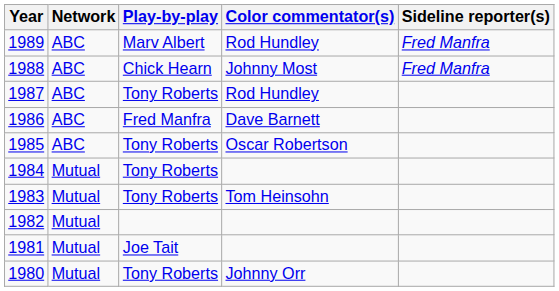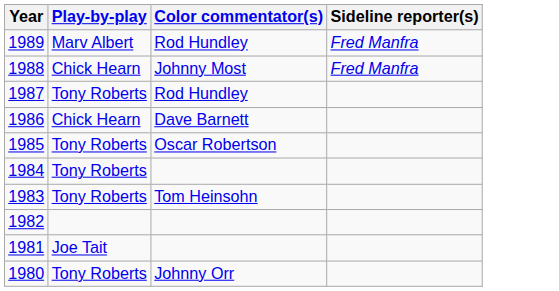- column: Network | ABC | ABC | ABC | ABC | ABC | Mutual | Mutual | Mutual | Mutual | Mutual
1986 | Play-by-play: Fred Manfra -> Chick Hearn
